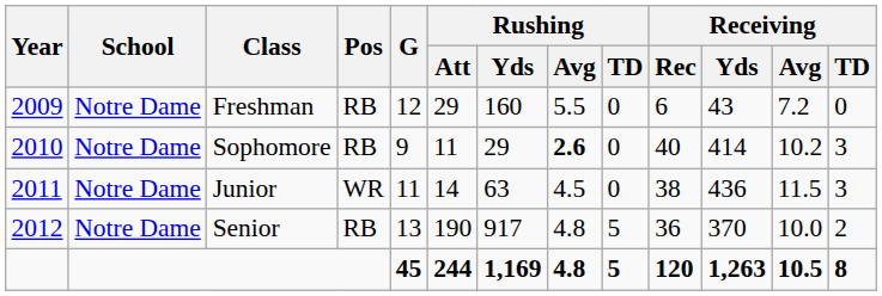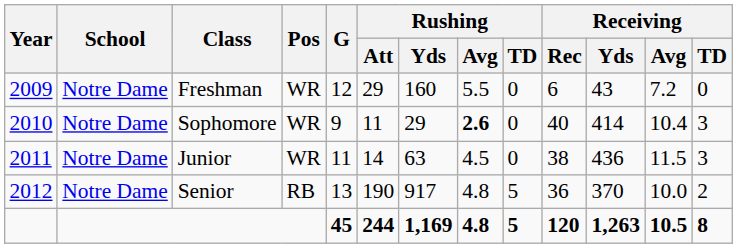Freshman | Pos: RB -> WR
Sophomore | Pos: RB -> WR
Sophomore | Receiving / Avg: 10.2 -> 10.4
